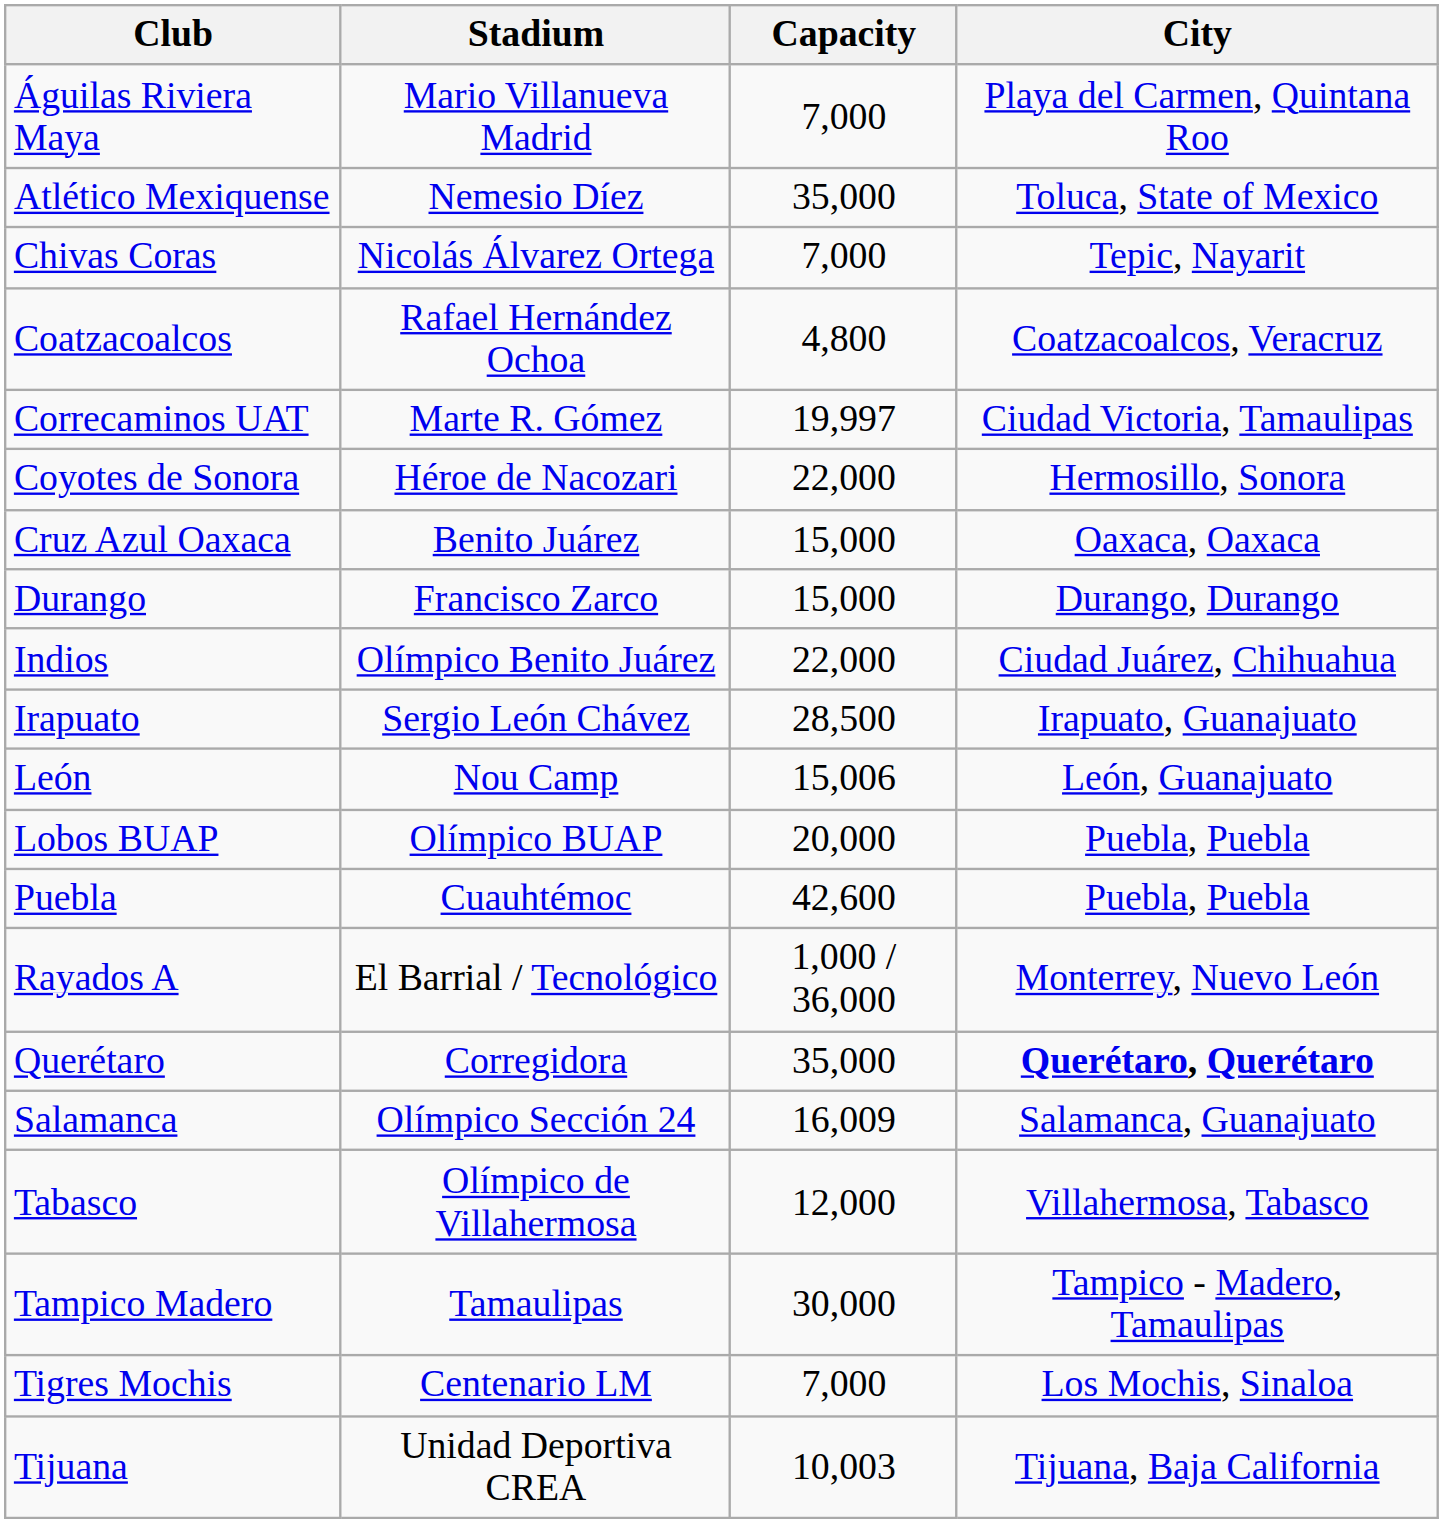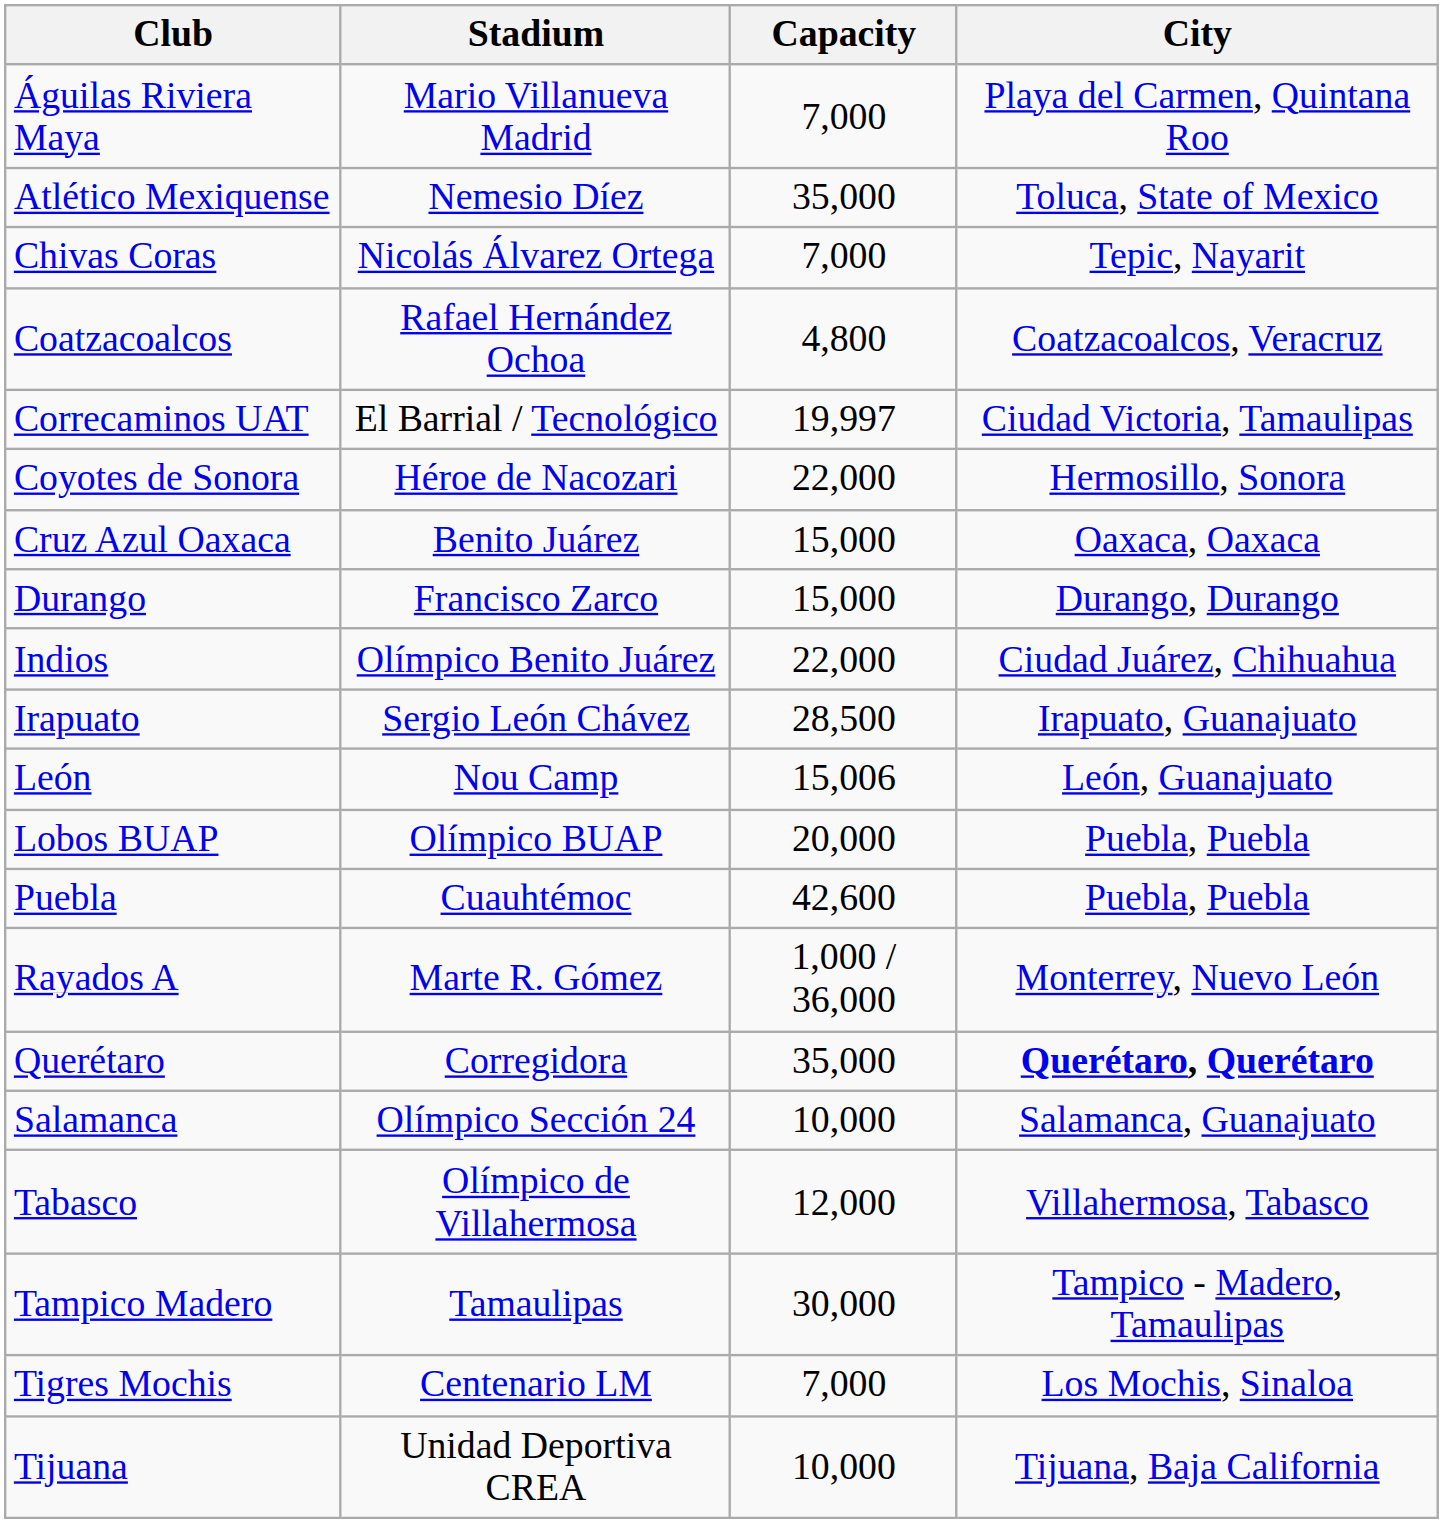Correcaminos UAT | Stadium: Marte R. Gómez -> El Barrial / Tecnológico
Rayados A | Stadium: El Barrial / Tecnológico -> Marte R. Gómez
Salamanca | Capacity: 16,009 -> 10,000
Tijuana | Capacity: 10,003 -> 10,000
